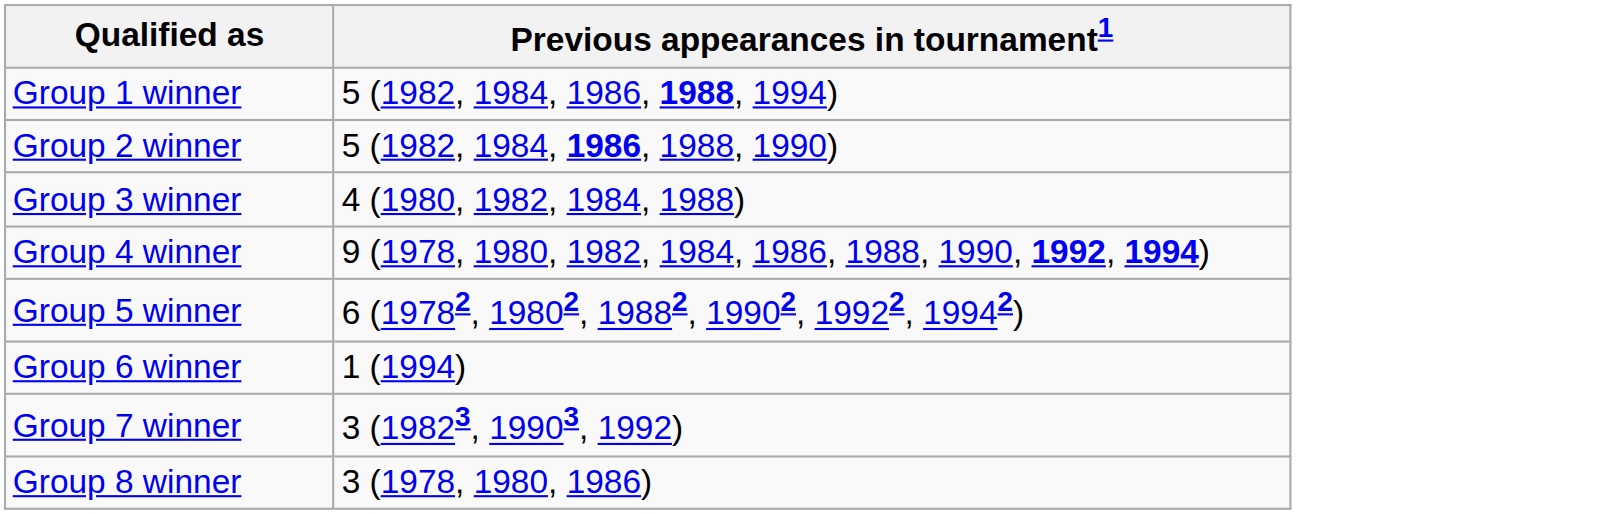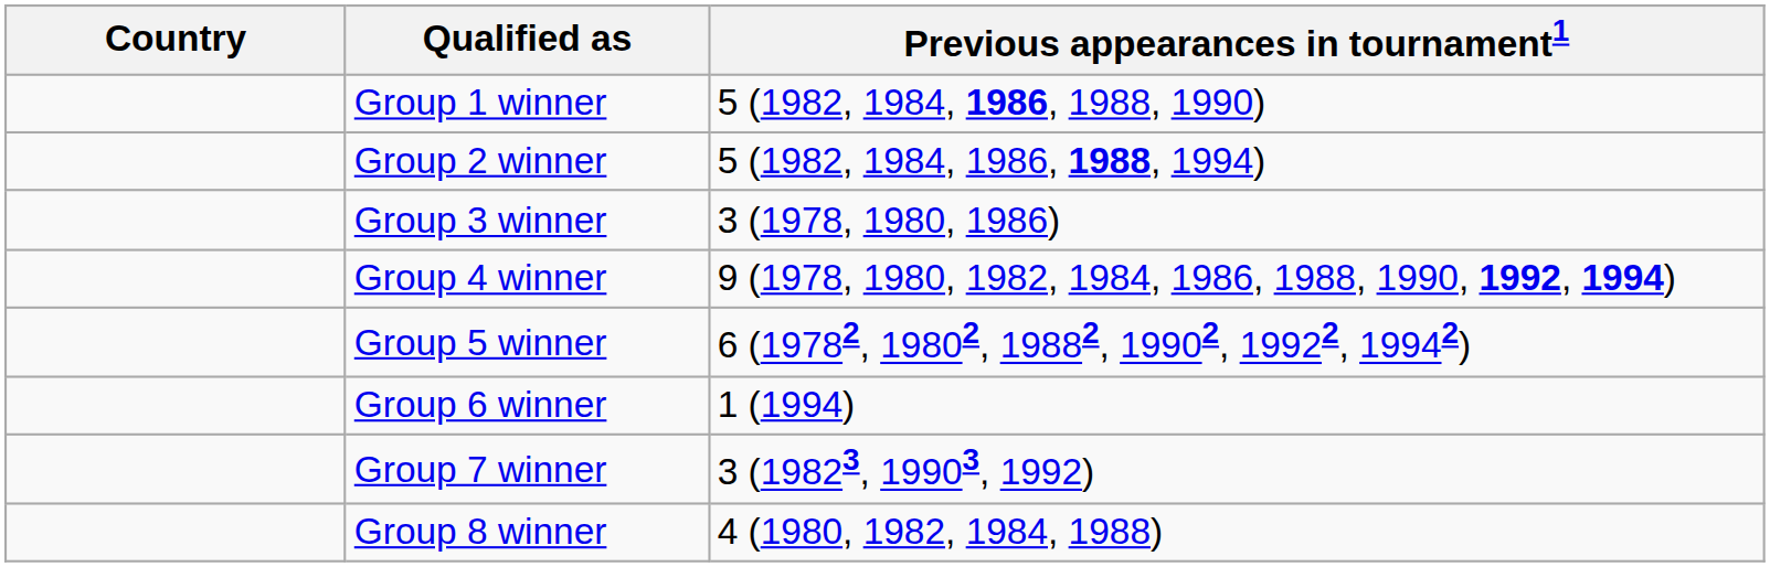+ column: Country
Group 1 winner | Previous appearances in tournament1: 5 (1982, 1984, 1986, 1988, 1994) -> 5 (1982, 1984, 1986, 1988, 1990)
Group 2 winner | Previous appearances in tournament1: 5 (1982, 1984, 1986, 1988, 1990) -> 5 (1982, 1984, 1986, 1988, 1994)
Group 3 winner | Previous appearances in tournament1: 4 (1980, 1982, 1984, 1988) -> 3 (1978, 1980, 1986)
Group 8 winner | Previous appearances in tournament1: 3 (1978, 1980, 1986) -> 4 (1980, 1982, 1984, 1988)
